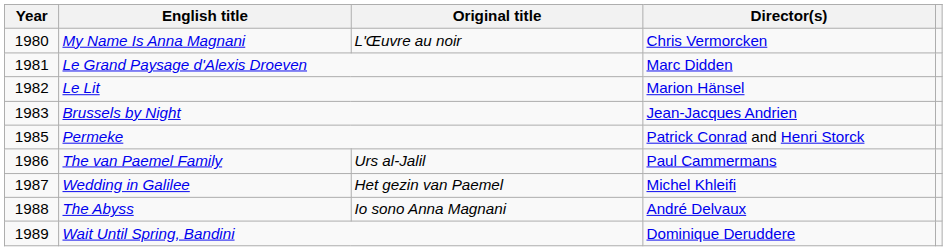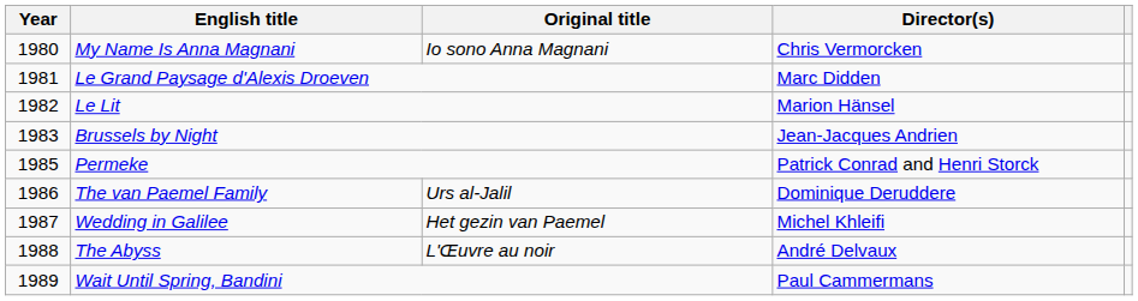My Name Is Anna Magnani | Original title: L'Œuvre au noir -> Io sono Anna Magnani
The van Paemel Family | Director(s): Paul Cammermans -> Dominique Deruddere
The Abyss | Original title: Io sono Anna Magnani -> L'Œuvre au noir
Wait Until Spring, Bandini | Director(s): Dominique Deruddere -> Paul Cammermans
